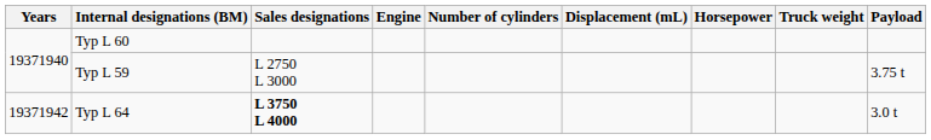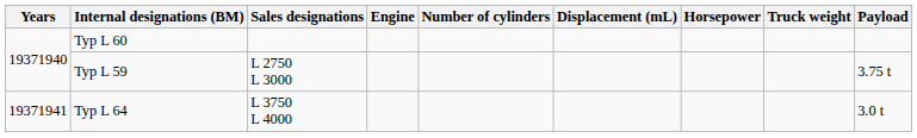Typ L 64 | Years: 19371942 -> 19371941
Typ L 64 | Sales designations: bold -> normal
